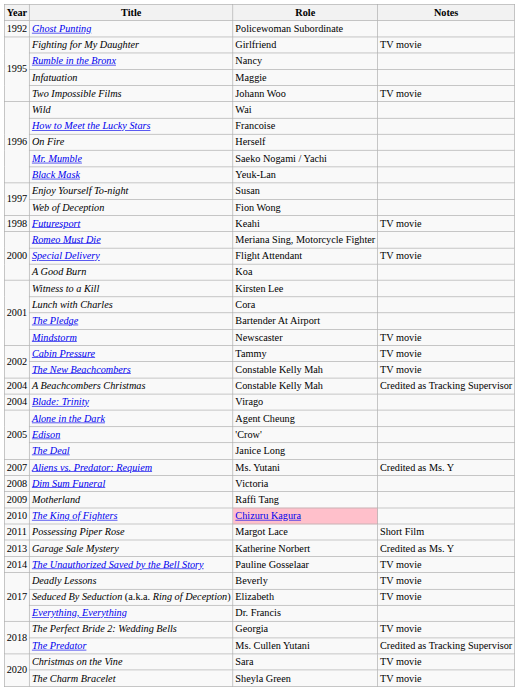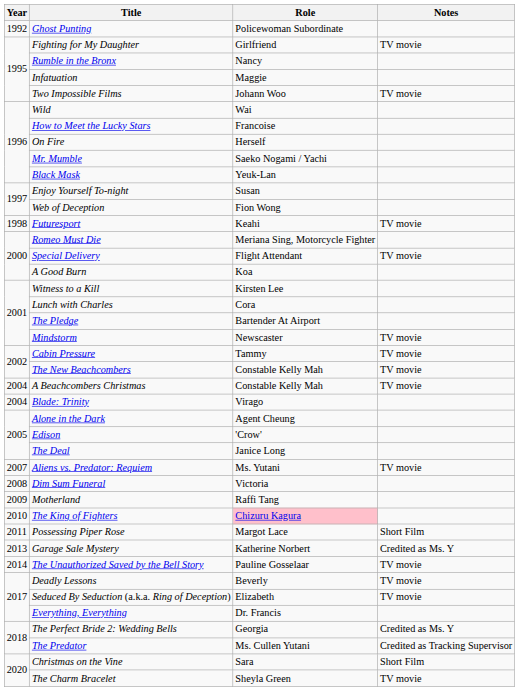A Beachcombers Christmas | Notes: Credited as Tracking Supervisor -> TV movie
Aliens vs. Predator: Requiem | Notes: Credited as Ms. Y -> TV movie
The Perfect Bride 2: Wedding Bells | Notes: TV movie -> Credited as Ms. Y
Christmas on the Vine | Notes: TV movie -> Short Film
